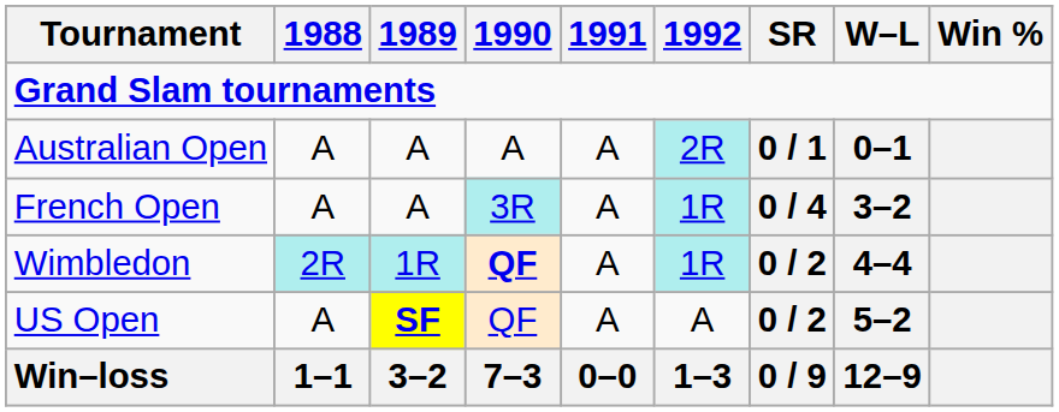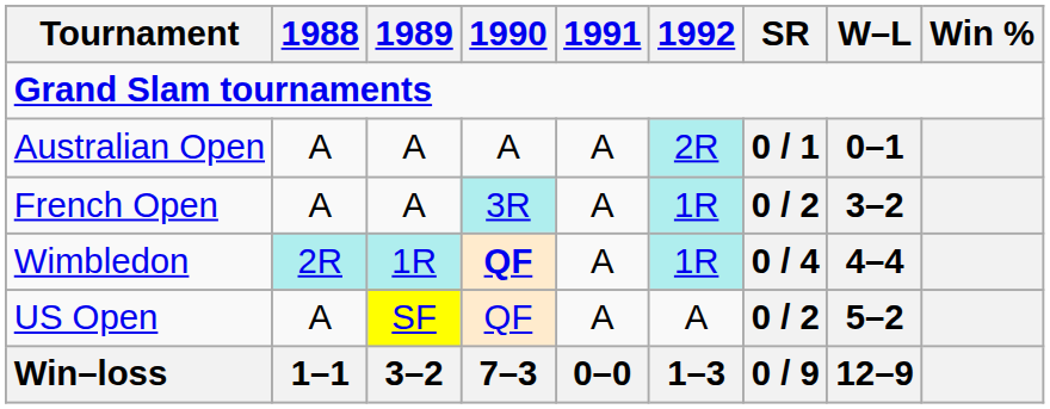French Open | SR: 0 / 4 -> 0 / 2
Wimbledon | SR: 0 / 2 -> 0 / 4
US Open | 1989: bold -> normal
